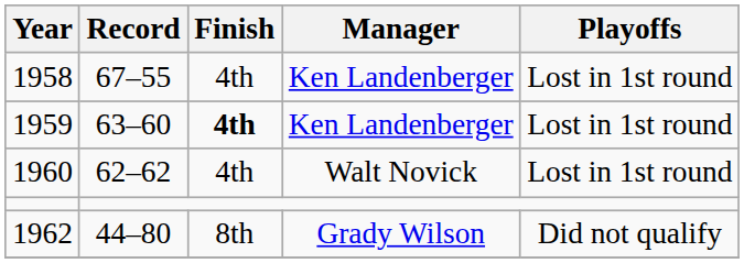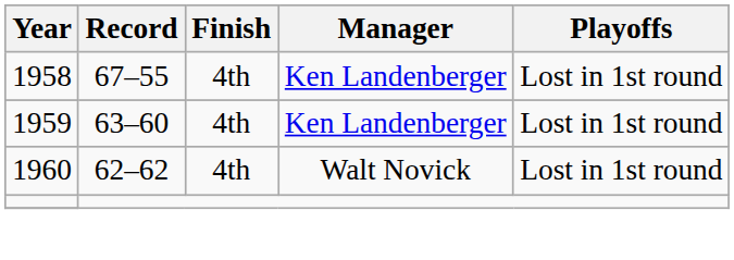1959 | Finish: bold -> normal
- row: 1962 | 44–80 | 8th | Grady Wilson | Did not qualify
